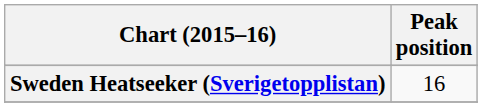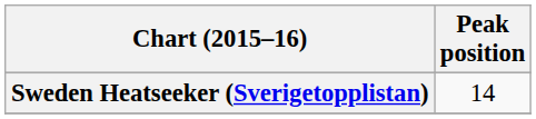Sweden Heatseeker (Sverigetopplistan) | Peak position: 16 -> 14
